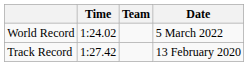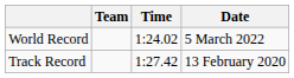columns swapped: Time <-> Team
